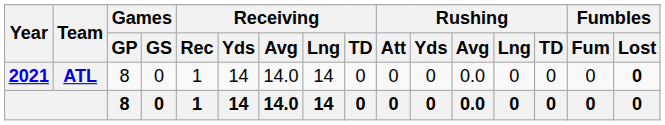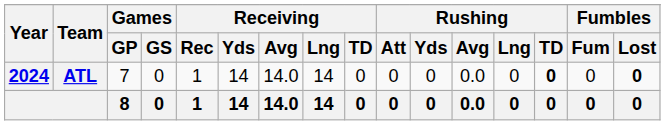ATL | Year: 2021 -> 2024
ATL | Games / GP: 8 -> 7
ATL | Rushing / TD: normal -> bold
